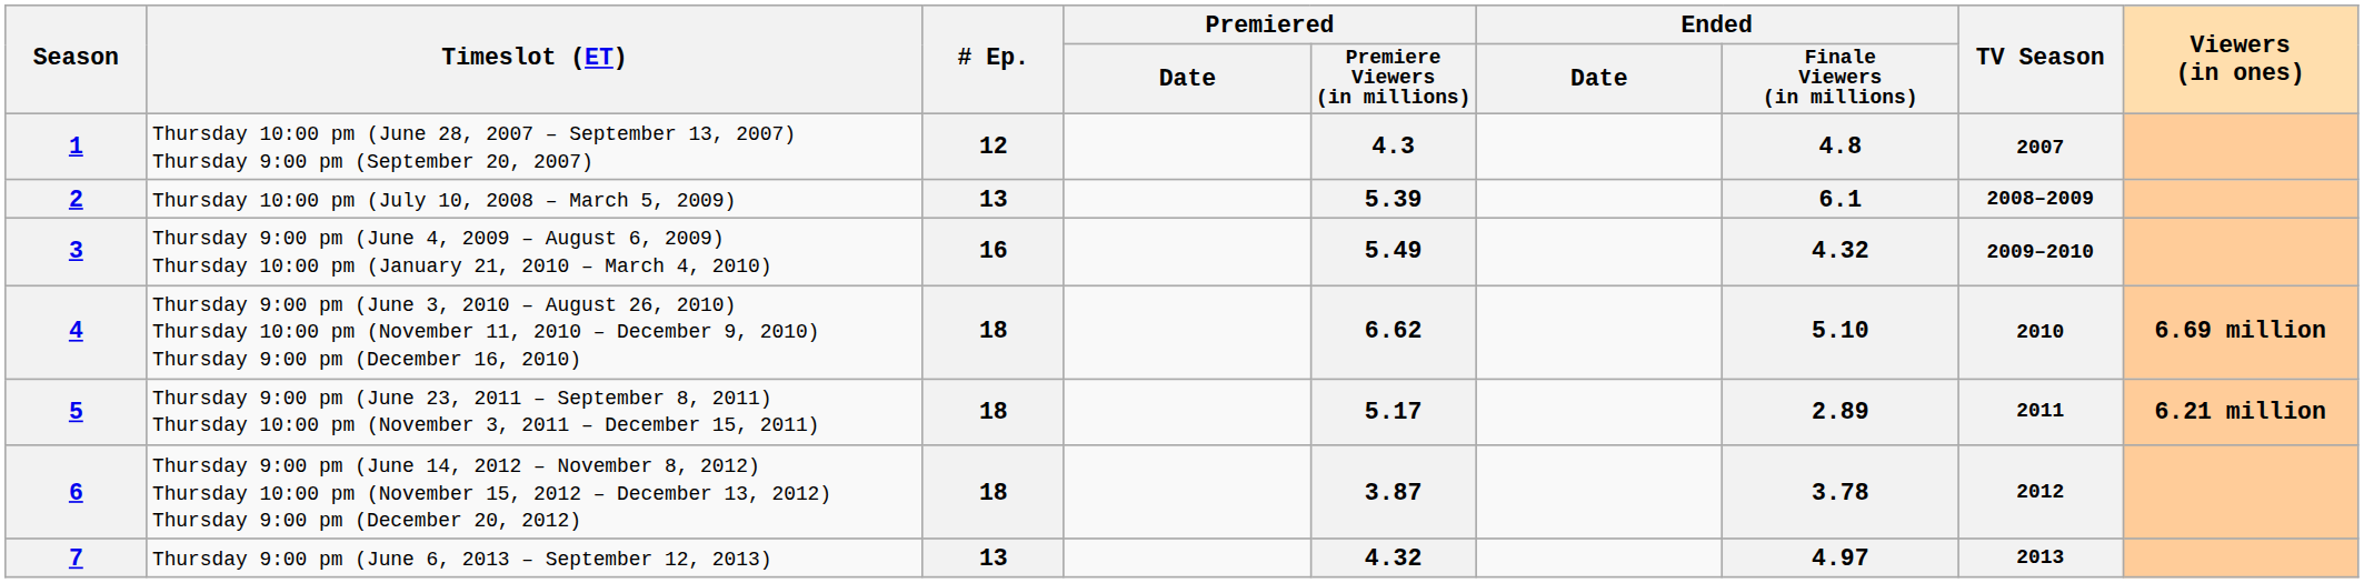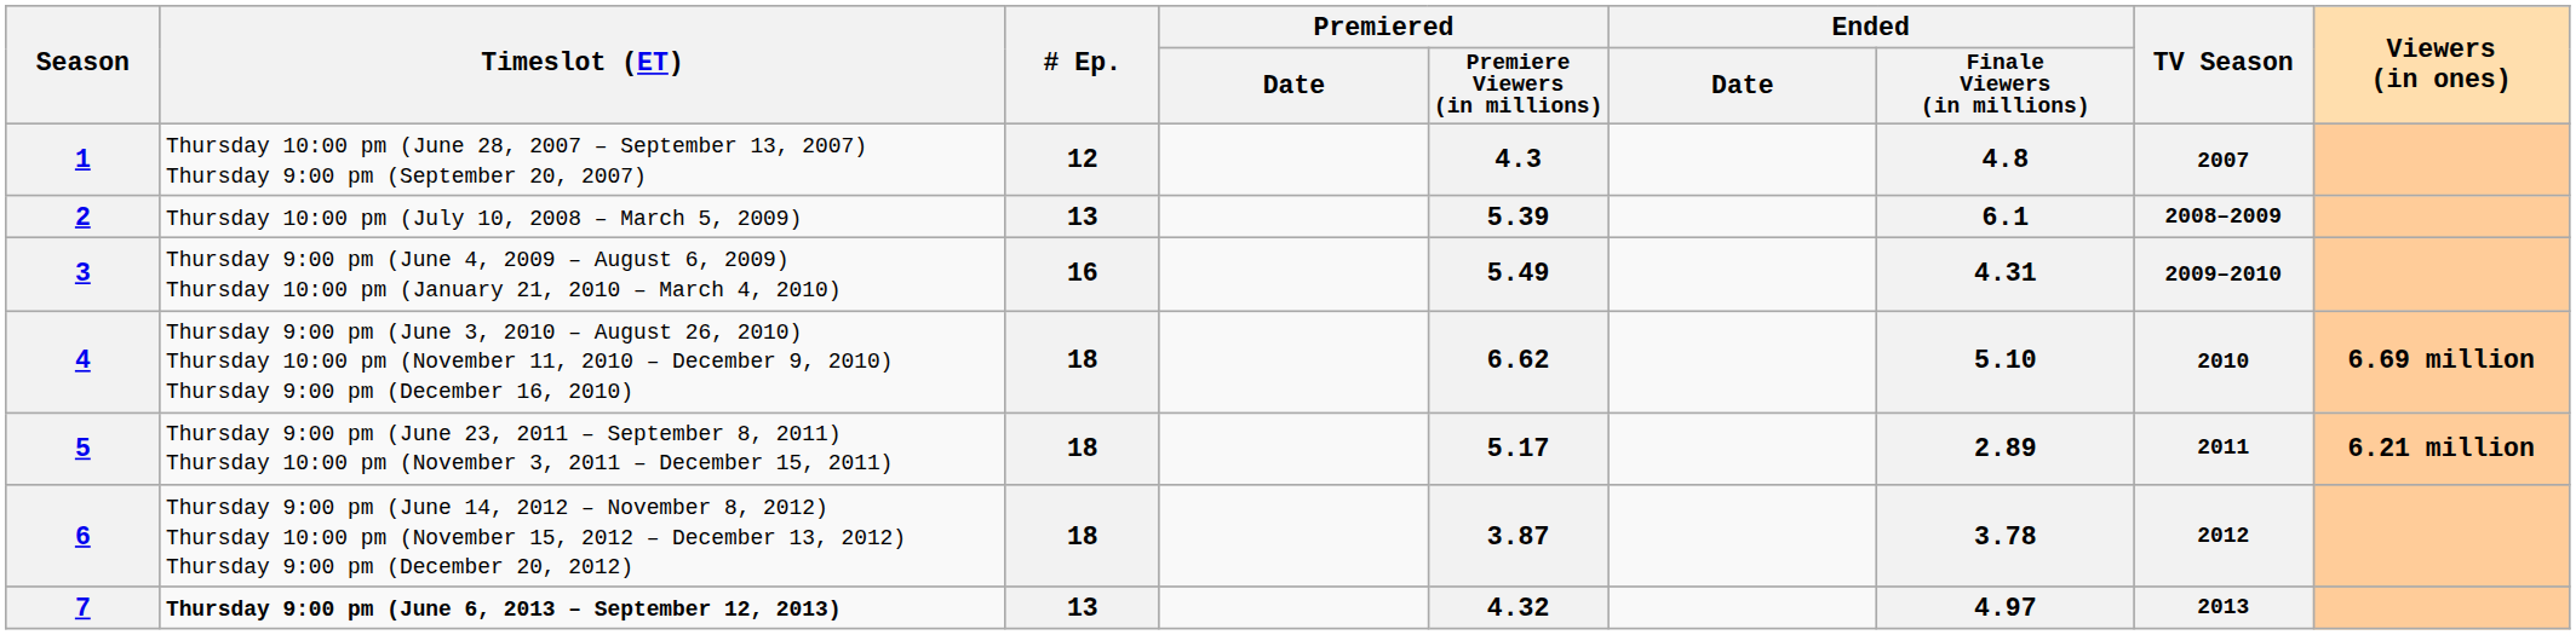3 | Ended / Finale Viewers (in millions): 4.32 -> 4.31
7 | Timeslot (ET): normal -> bold
